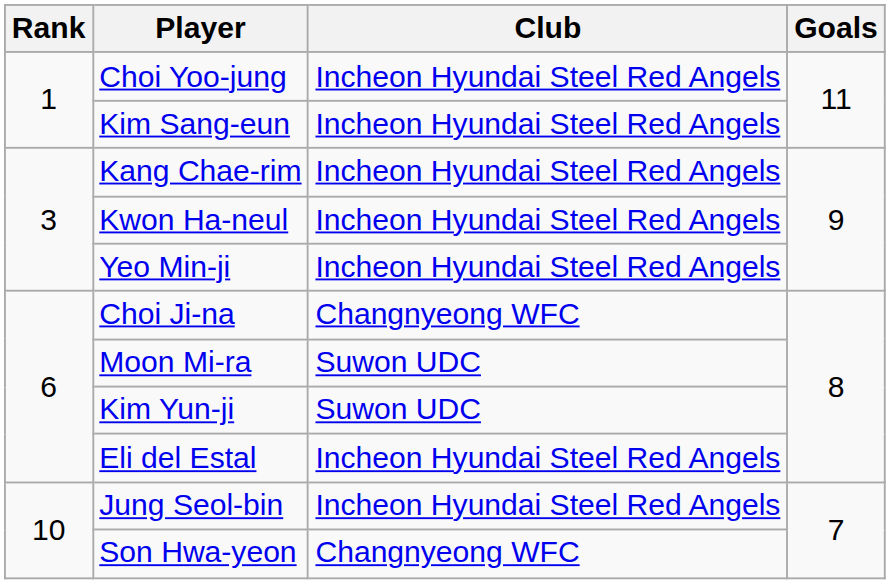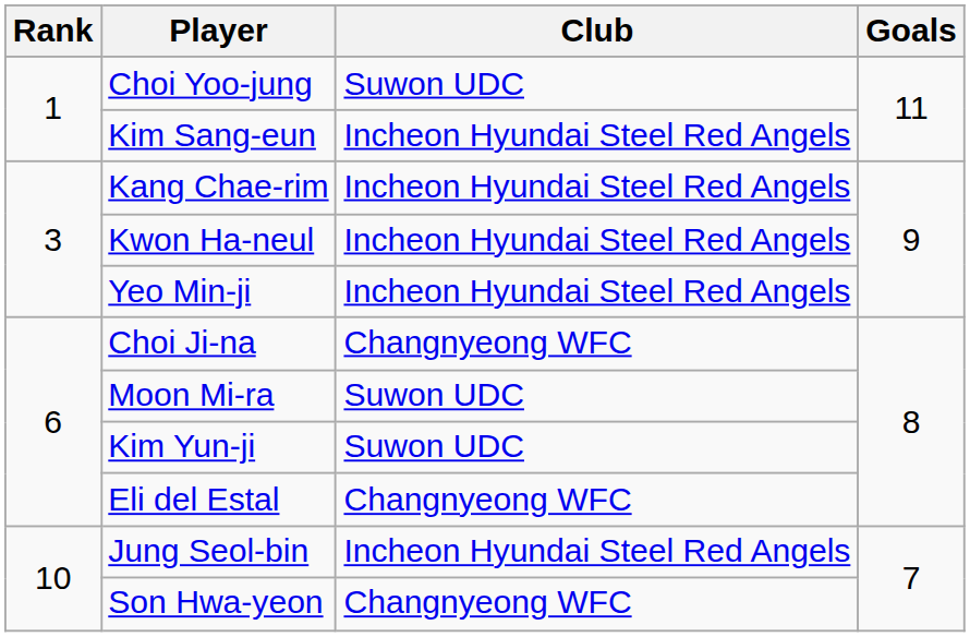Choi Yoo-jung | Club: Incheon Hyundai Steel Red Angels -> Suwon UDC
Eli del Estal | Club: Incheon Hyundai Steel Red Angels -> Changnyeong WFC
